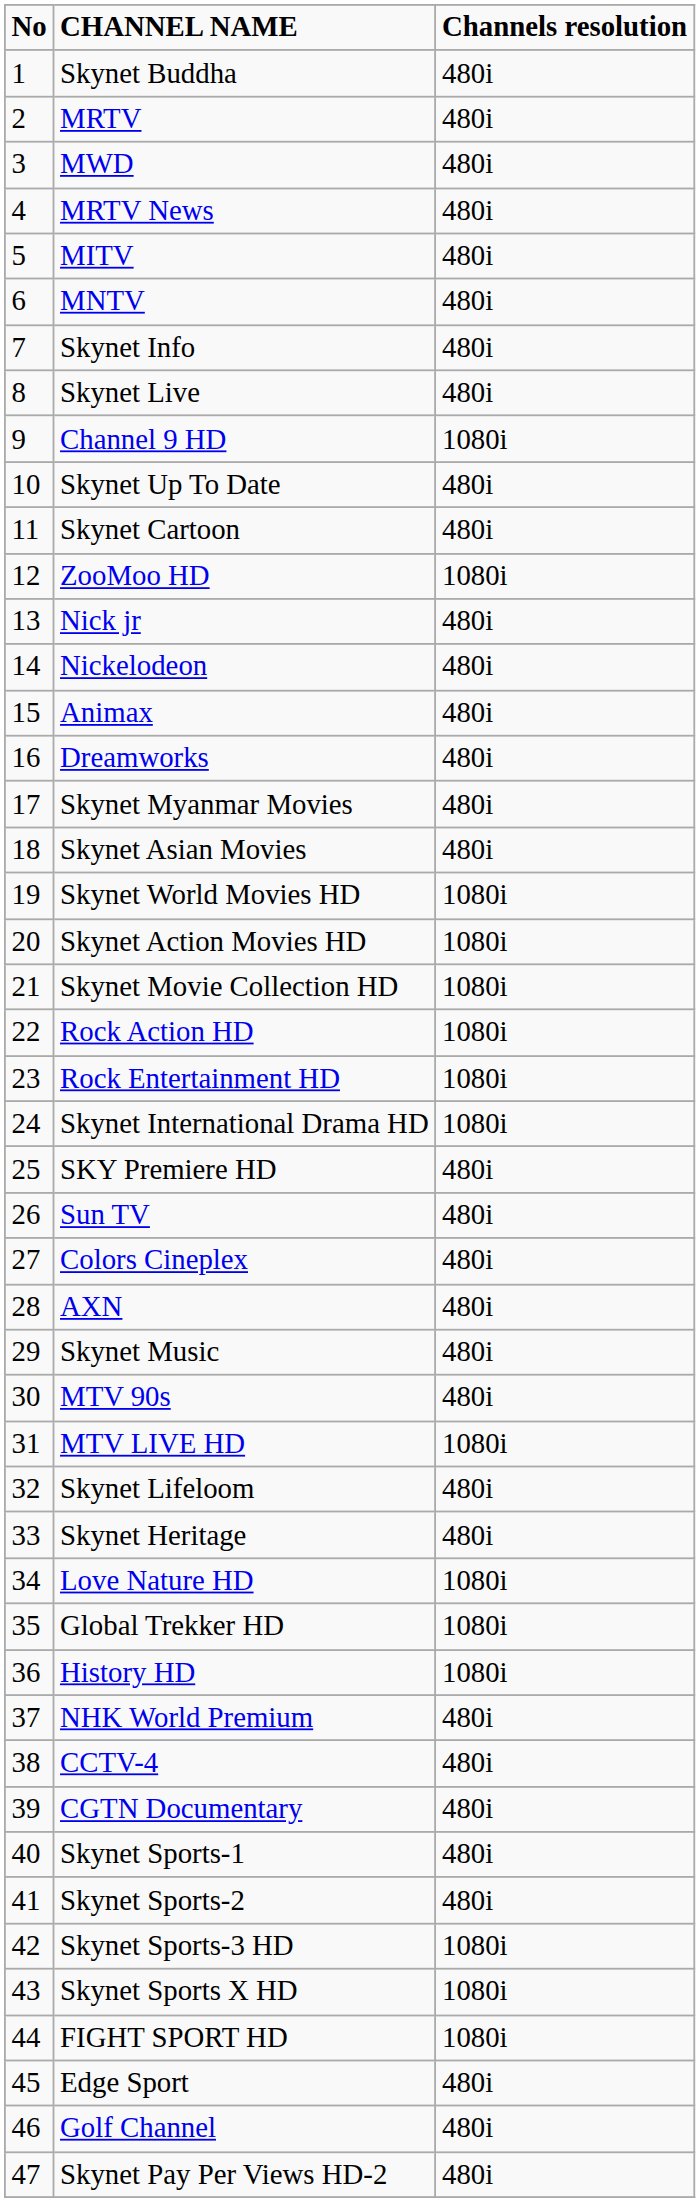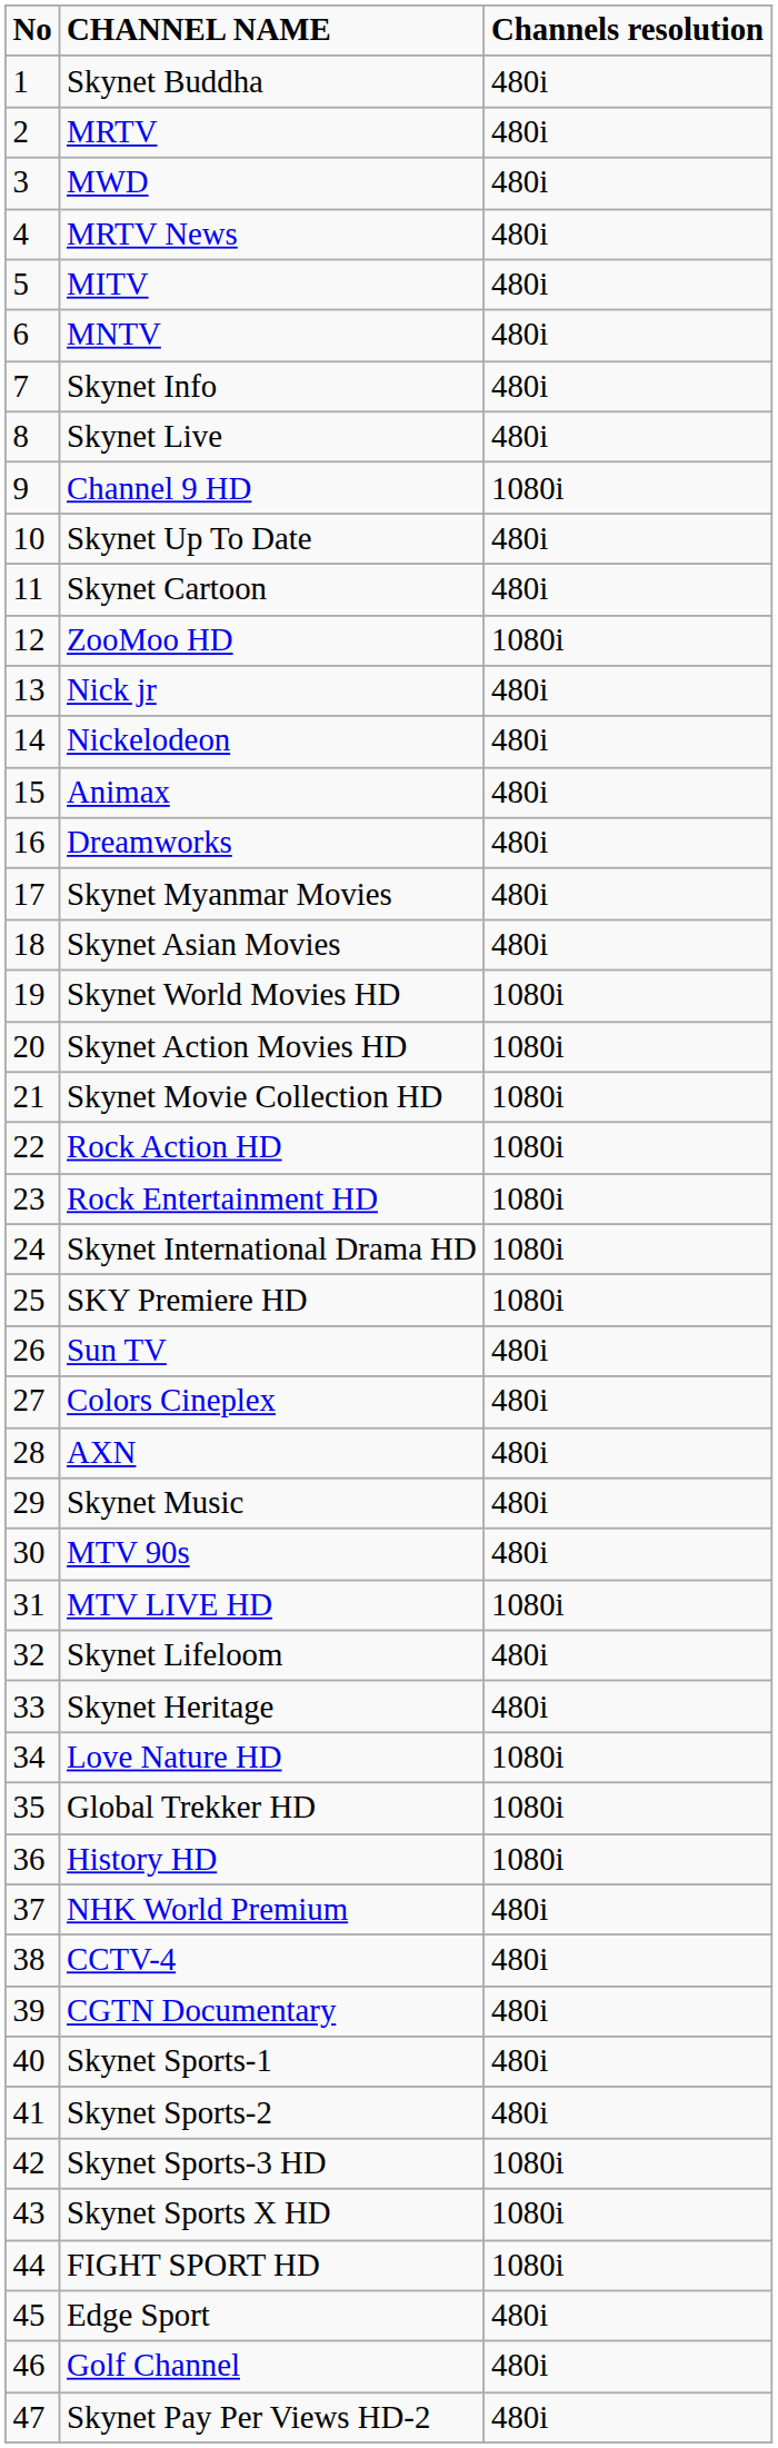SKY Premiere HD | Channels resolution: 480i -> 1080i
